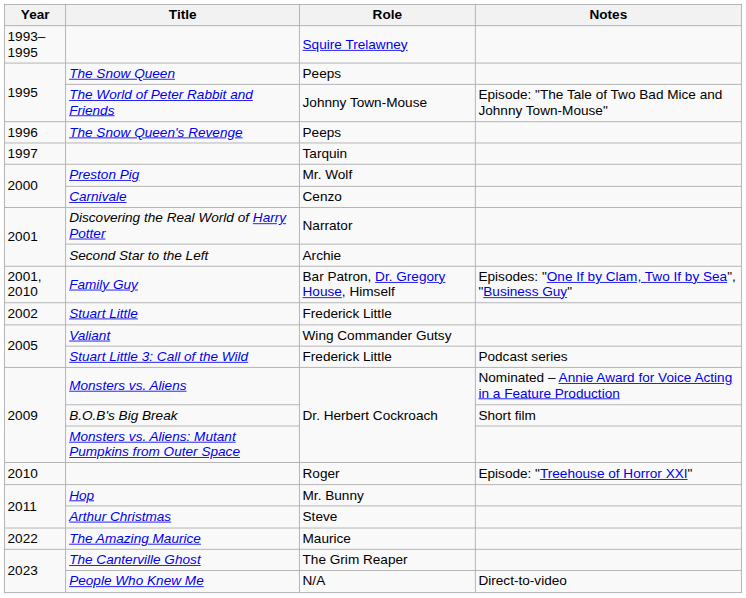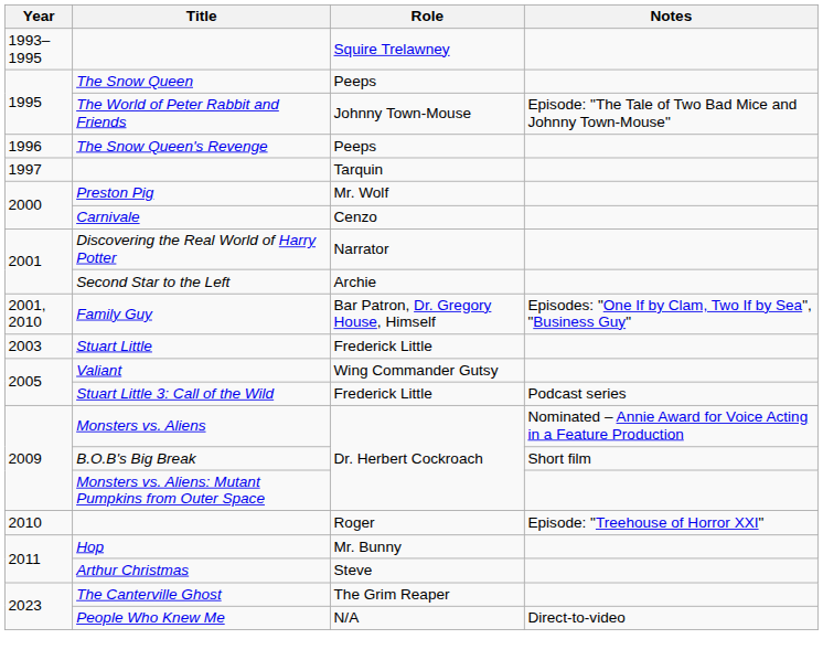Stuart Little | Year: 2002 -> 2003
- row: 2022 | The Amazing Maurice | Maurice
